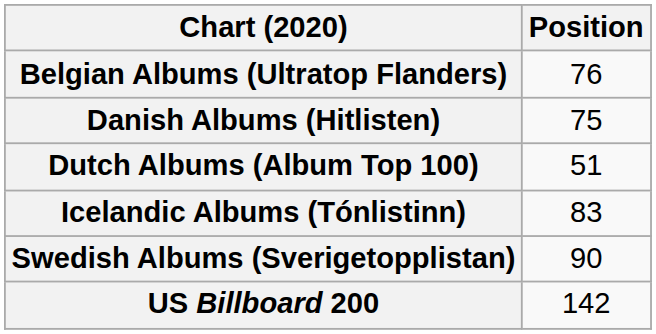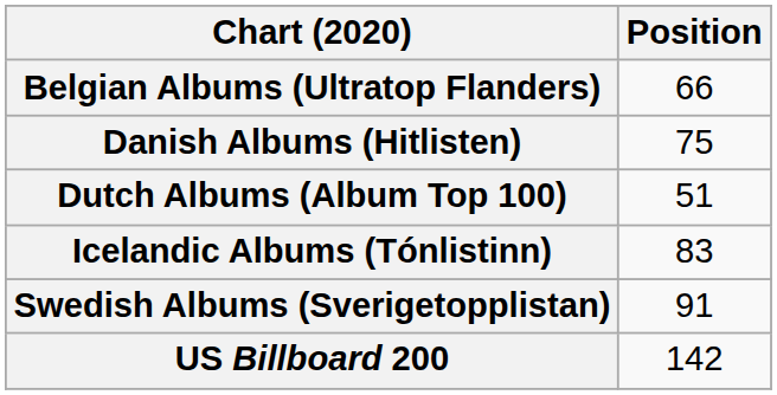Belgian Albums (Ultratop Flanders) | Position: 76 -> 66
Swedish Albums (Sverigetopplistan) | Position: 90 -> 91
